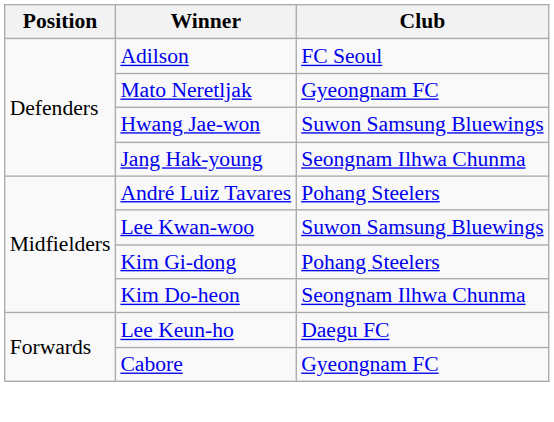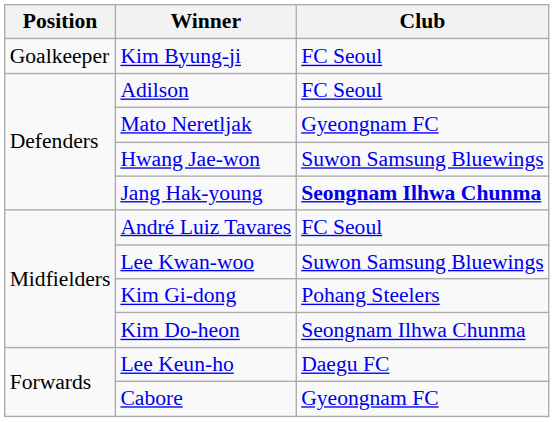+ row: Goalkeeper | Kim Byung-ji | FC Seoul
Jang Hak-young | Club: normal -> bold
André Luiz Tavares | Club: Pohang Steelers -> FC Seoul
